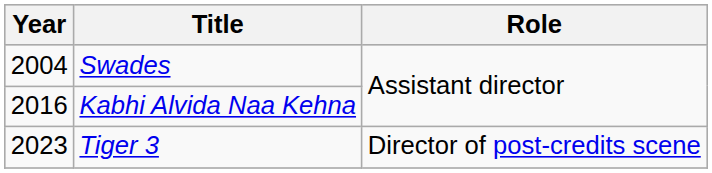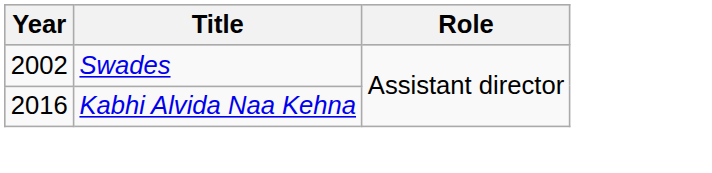Swades | Year: 2004 -> 2002
- row: 2023 | Tiger 3 | Director of post-credits scene
